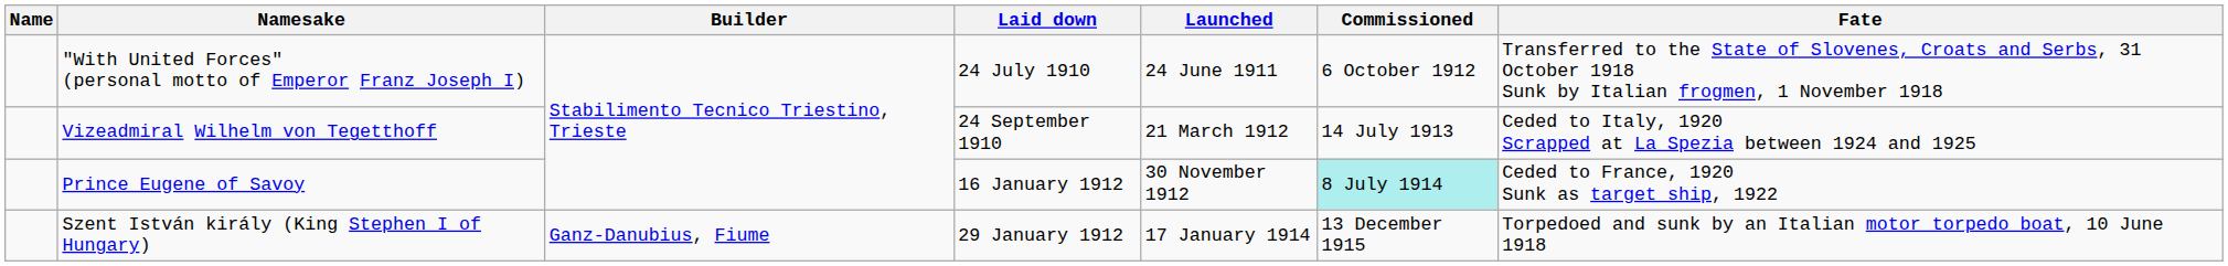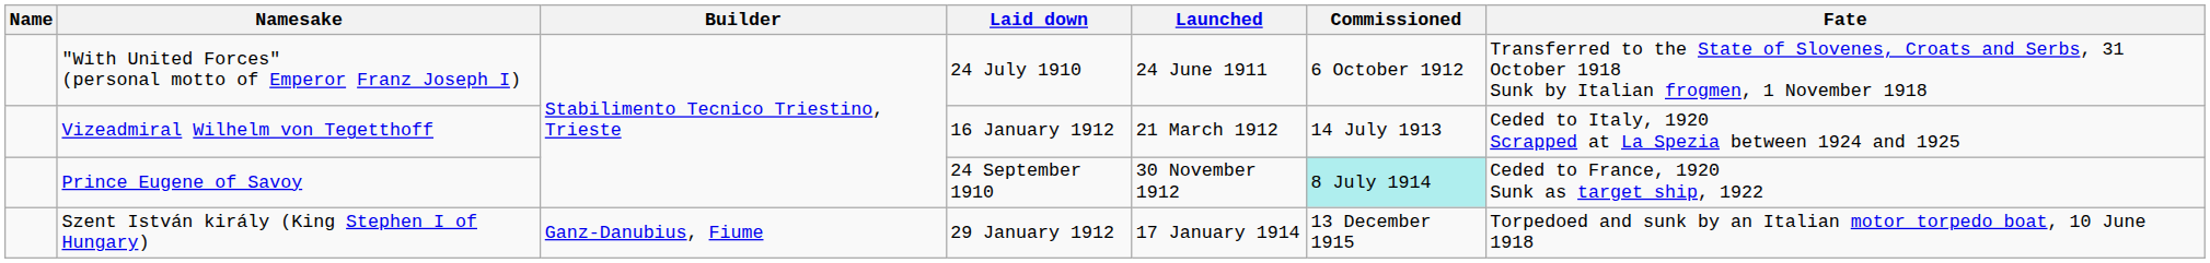Vizeadmiral Wilhelm von Tegetthoff | Laid down: 24 September 1910 -> 16 January 1912
Prince Eugene of Savoy | Laid down: 16 January 1912 -> 24 September 1910
